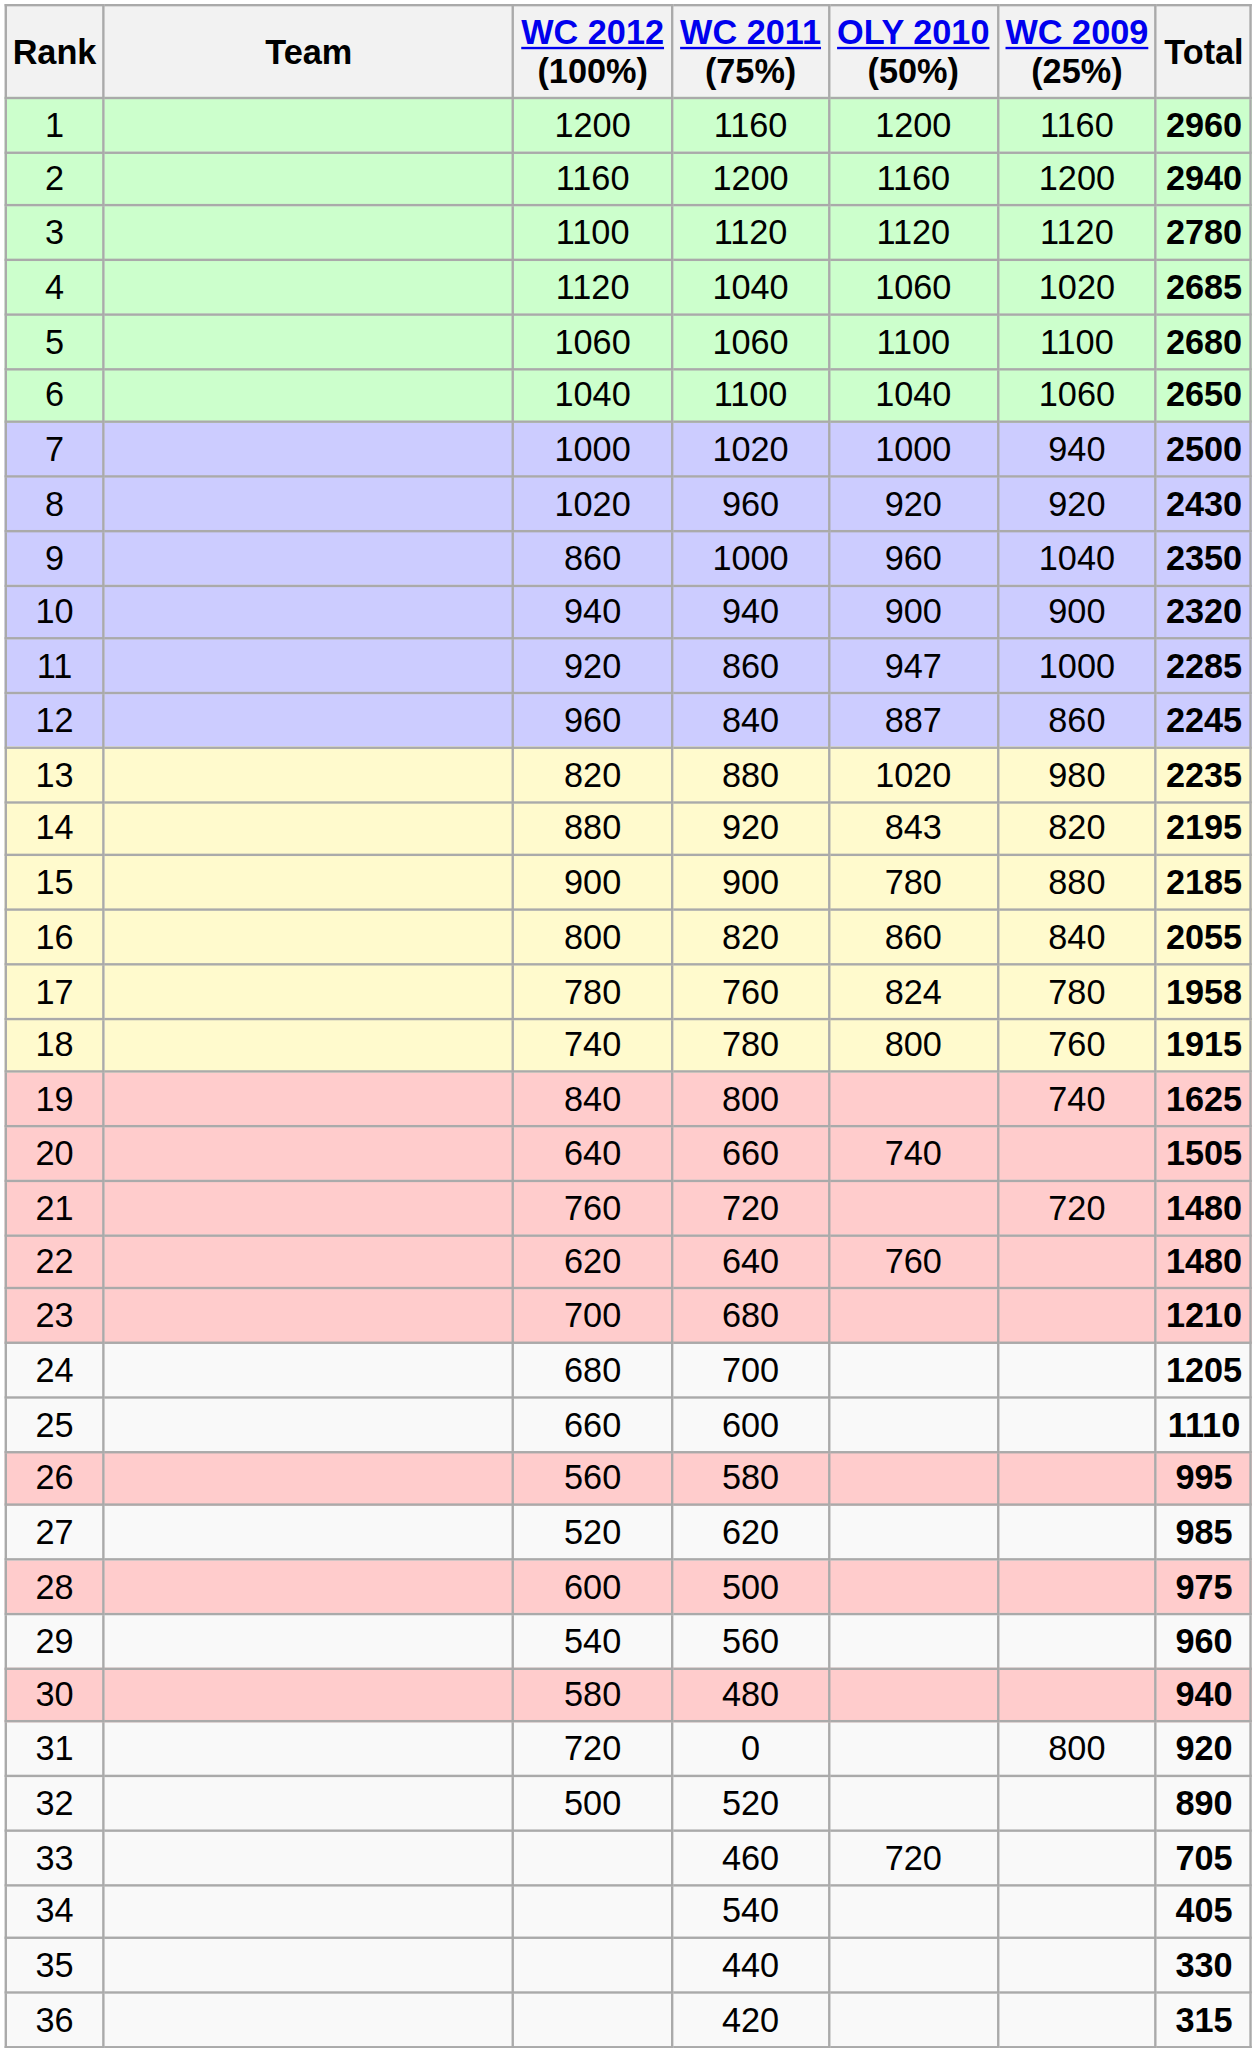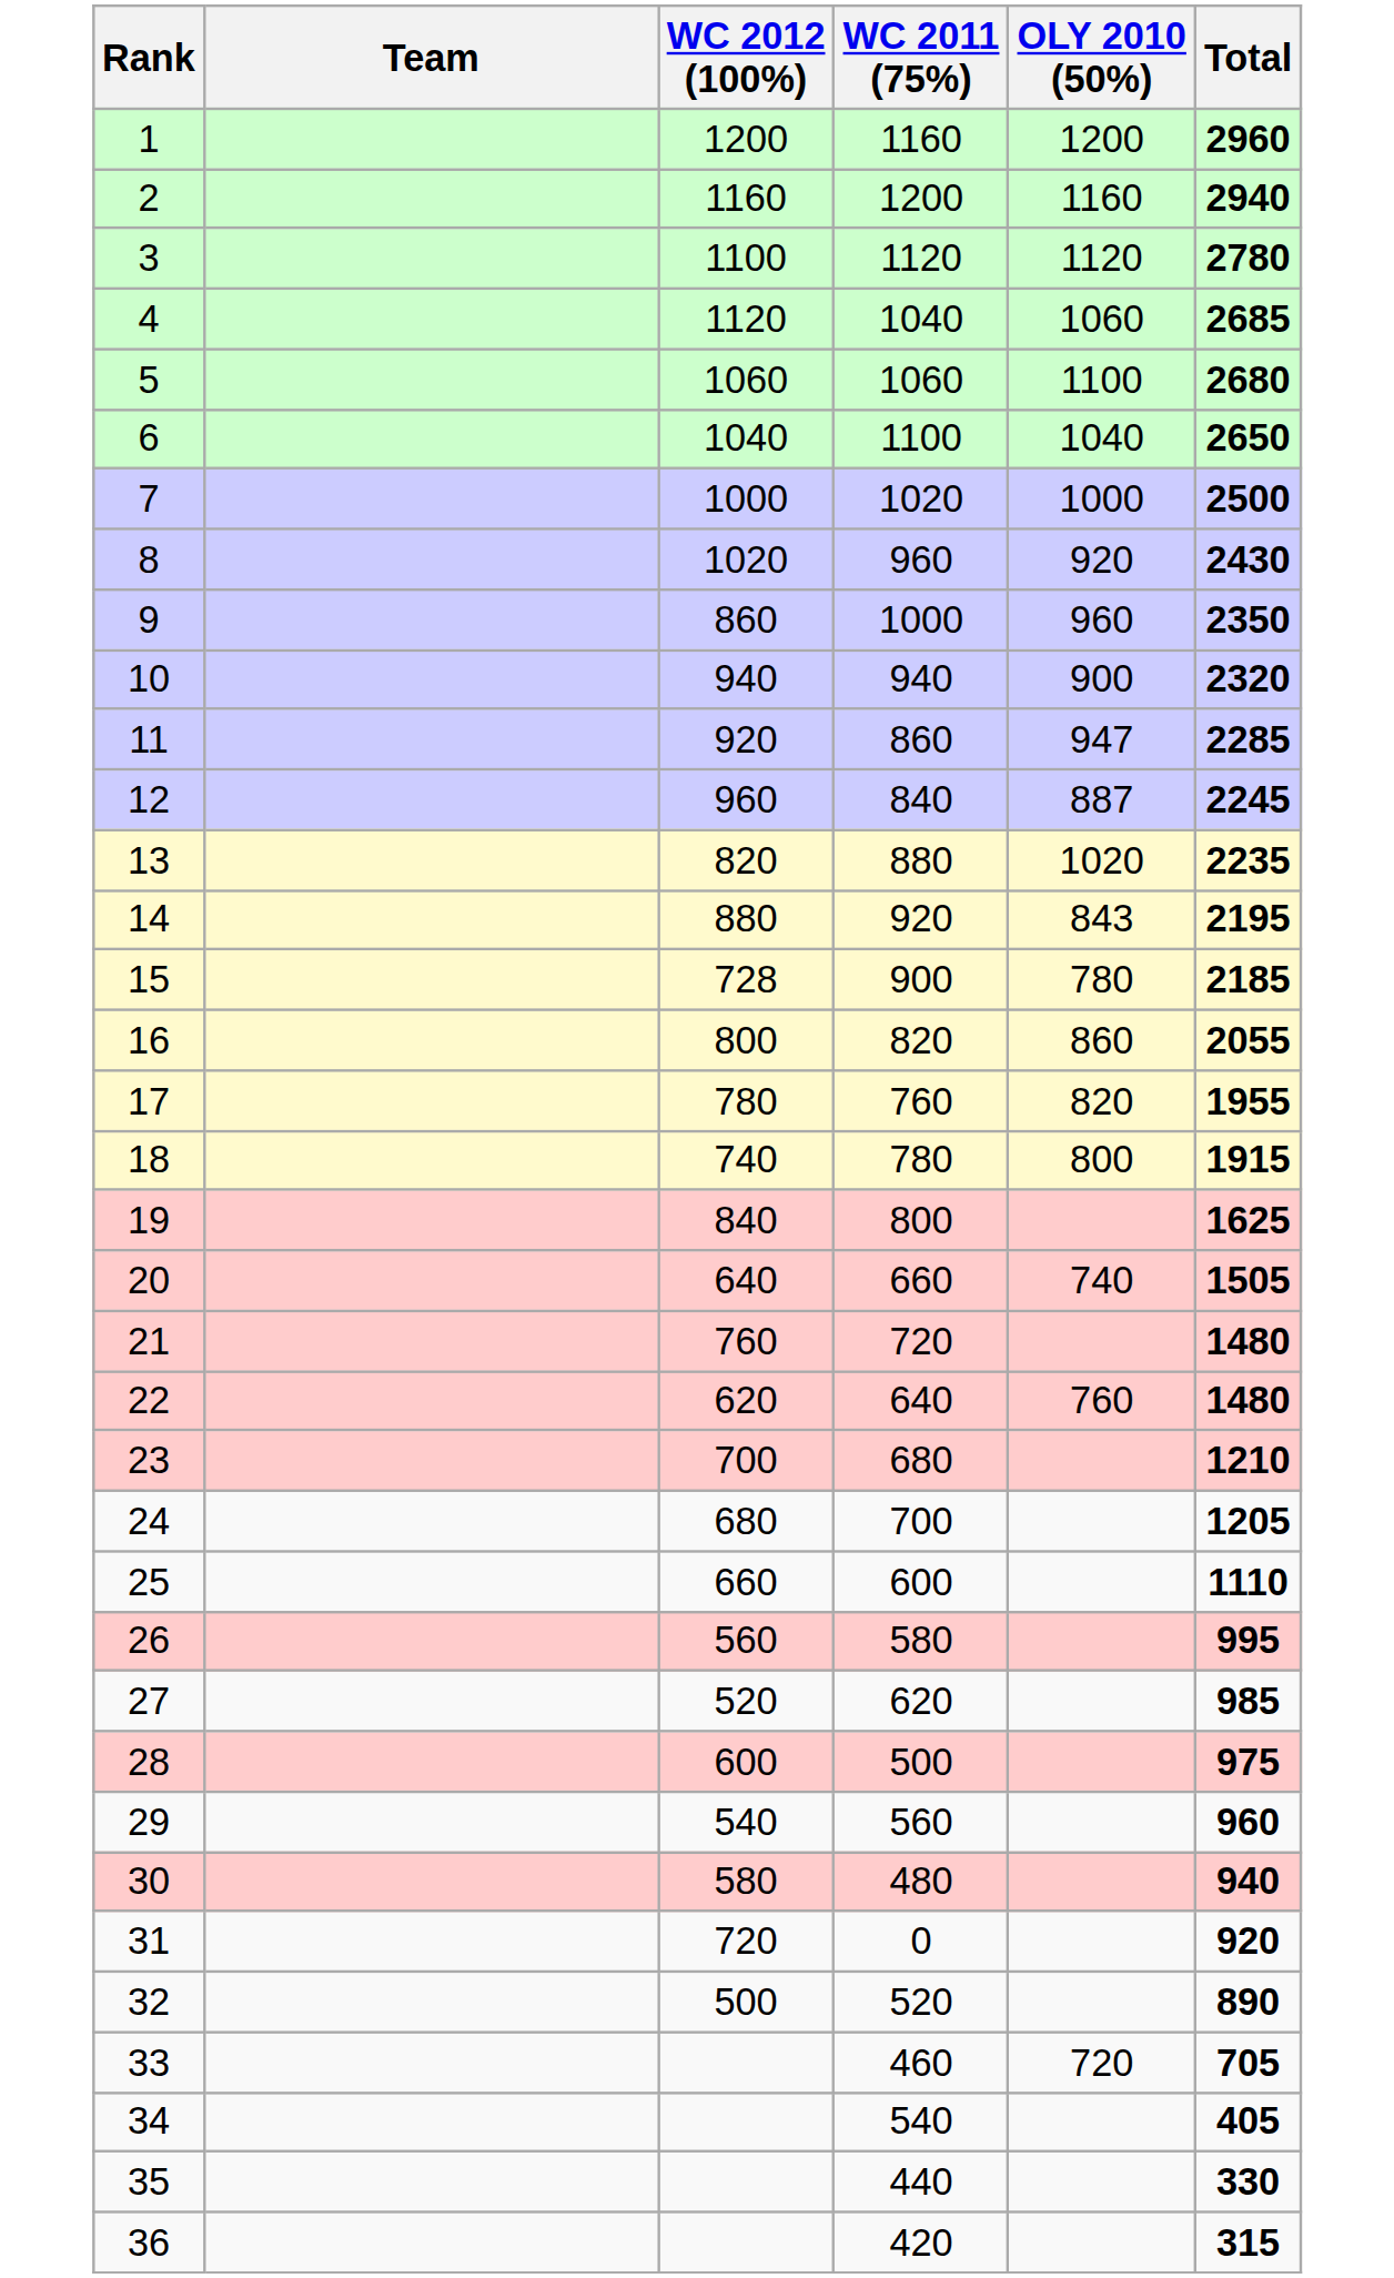- column: WC 2009 (25%) | 1160 | 1200 | 1120 | 1020 | 1100 | 1060 | 940 | 920 | 1040 | 900 | 1000 | 860 | 980 | 820 | 880 | 840 | 780 | 760 | 740 | 720 | 800
15 | WC 2012 (100%): 900 -> 728
17 | OLY 2010 (50%): 824 -> 820
17 | Total: 1958 -> 1955
